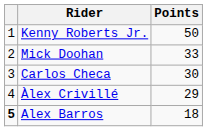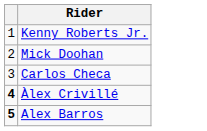- column: Points | 50 | 33 | 30 | 29 | 18
Àlex Crivillé | column 1: normal -> bold
